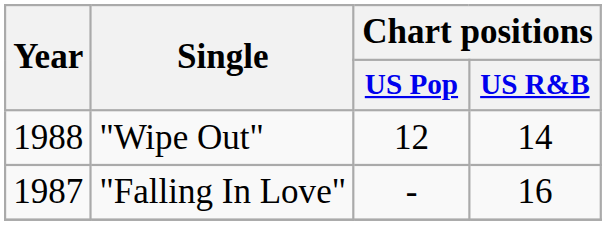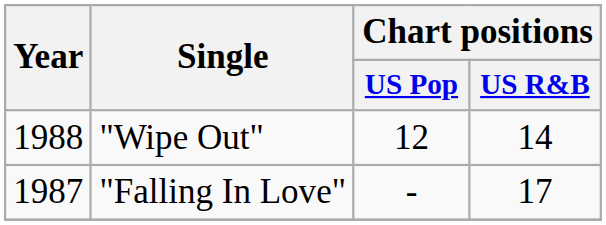"Falling In Love" | Chart positions / US R&B: 16 -> 17
